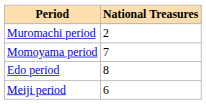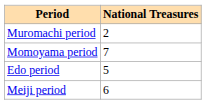Edo period | National Treasures: 8 -> 5
